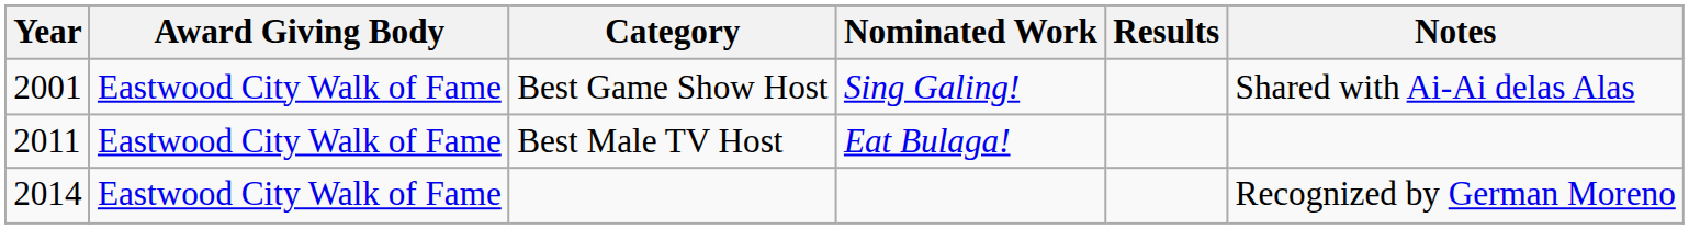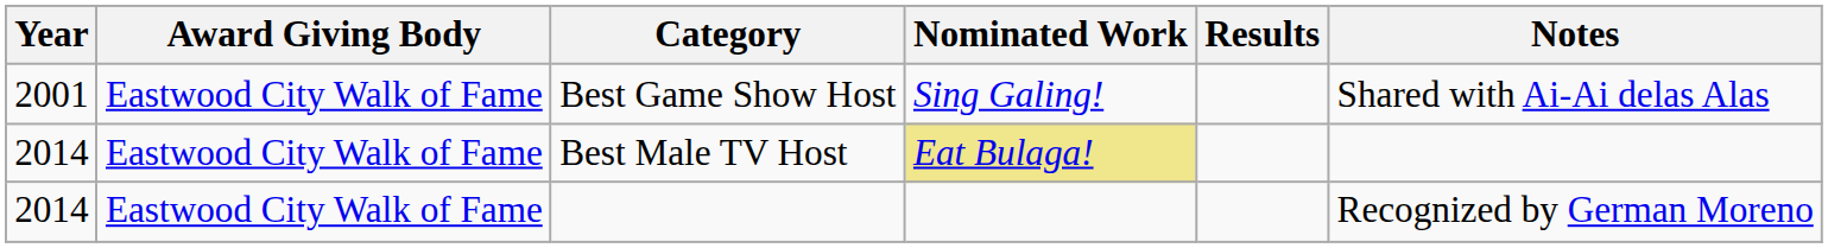Best Male TV Host | Year: 2011 -> 2014
Best Male TV Host | Nominated Work: no background -> khaki background
